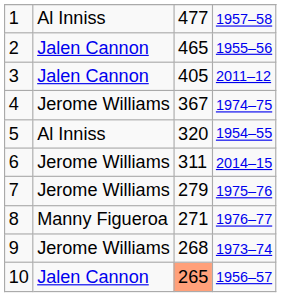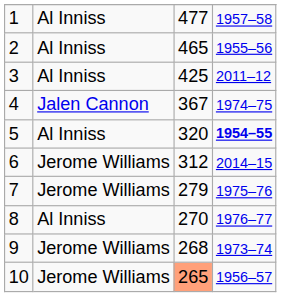2 | column 2: Jalen Cannon -> Al Inniss
3 | column 2: Jalen Cannon -> Al Inniss
3 | column 3: 405 -> 425
4 | column 2: Jerome Williams -> Jalen Cannon
5 | column 4: normal -> bold
6 | column 3: 311 -> 312
8 | column 2: Manny Figueroa -> Al Inniss
8 | column 3: 271 -> 270
10 | column 2: Jalen Cannon -> Jerome Williams
